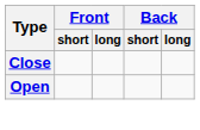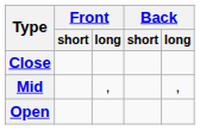+ row: Mid | , | ,
